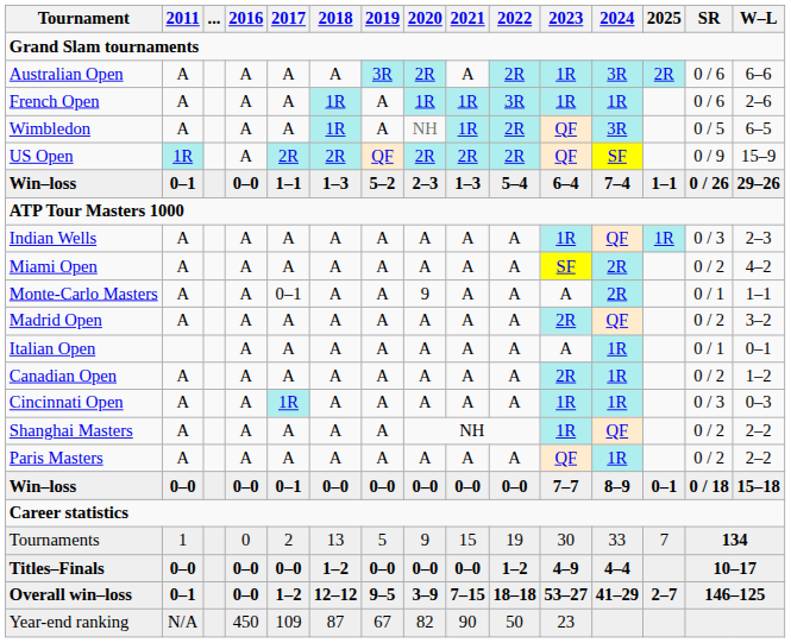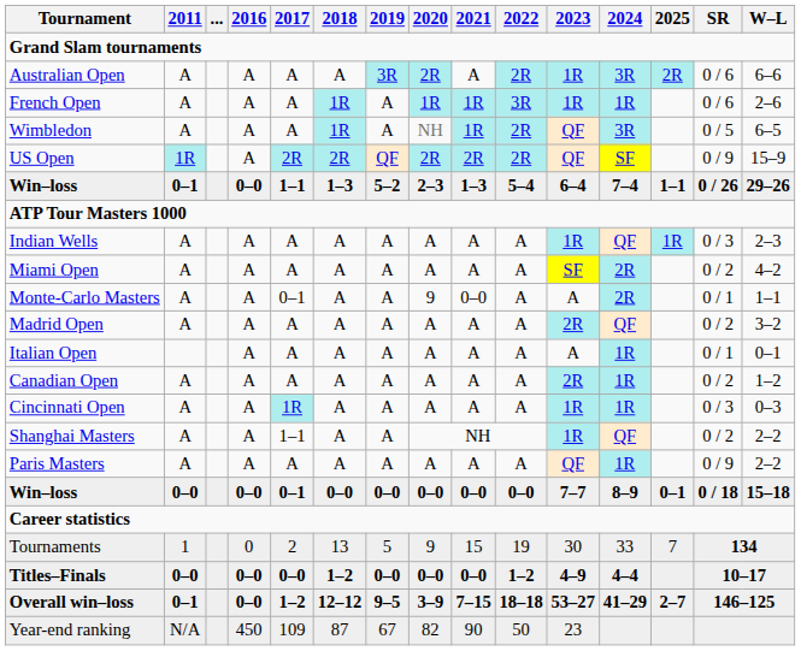Monte-Carlo Masters | 2021: A -> 0–0
Shanghai Masters | 2017: A -> 1–1
Paris Masters | SR: 0 / 2 -> 0 / 9
